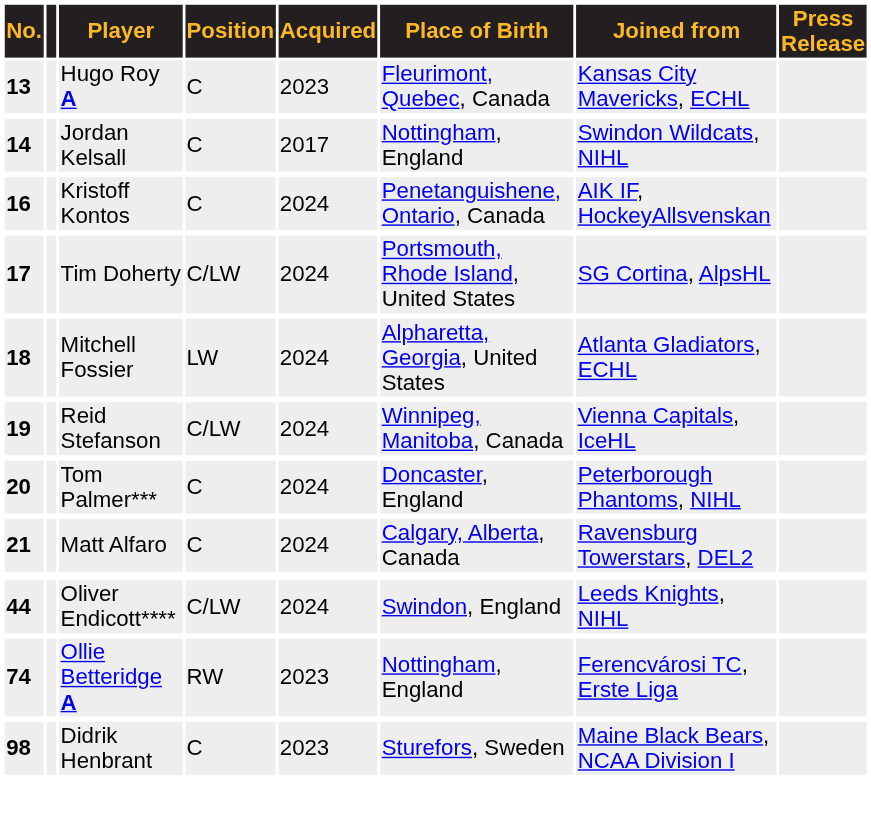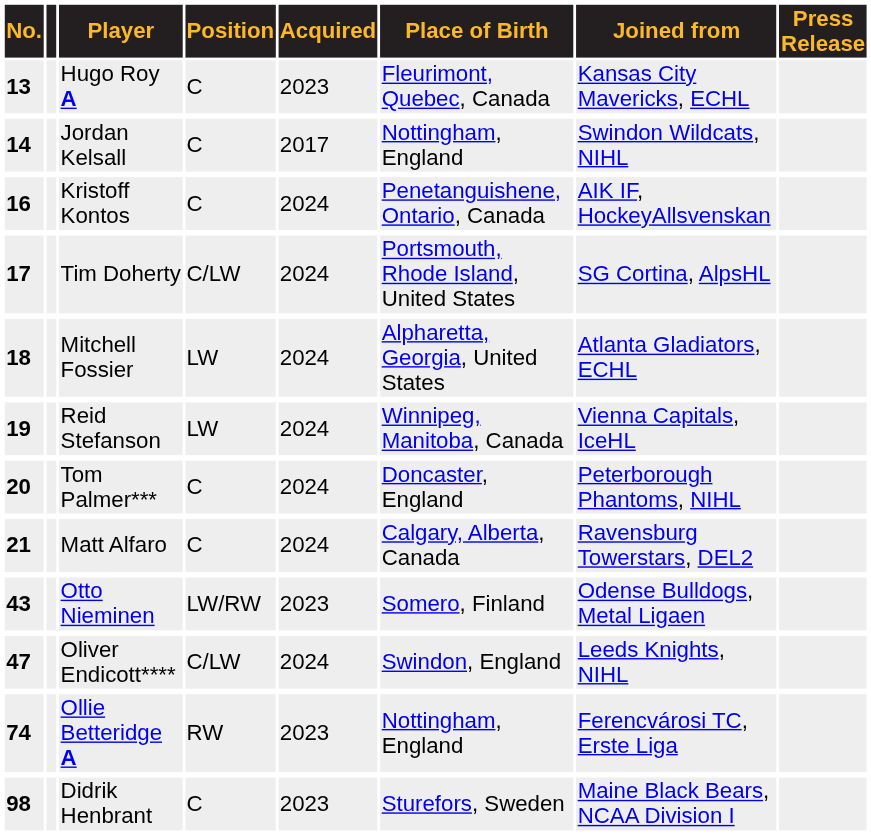Reid Stefanson | Position: C/LW -> LW
+ row: 43 | Otto Nieminen | LW/RW | 2023 | Somero, Finland | Odense Bulldogs, Metal Ligaen
Oliver Endicott**** | No.: 44 -> 47
